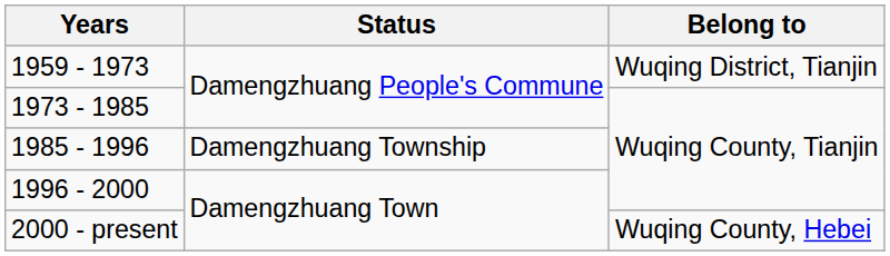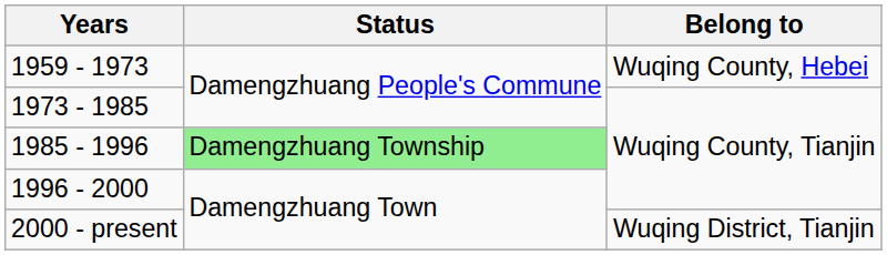1959 - 1973 | Belong to: Wuqing District, Tianjin -> Wuqing County, Hebei
1985 - 1996 | Status: no background -> lightgreen background
2000 - present | Belong to: Wuqing County, Hebei -> Wuqing District, Tianjin
